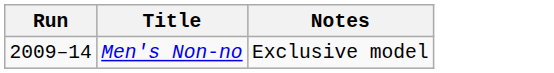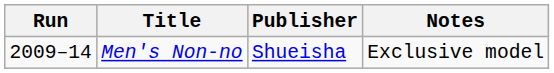+ column: Publisher | Shueisha
